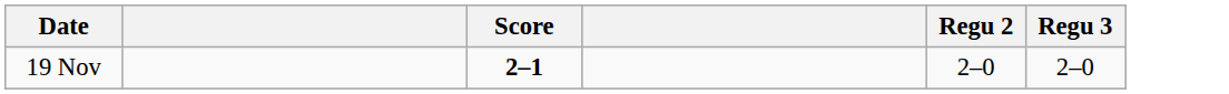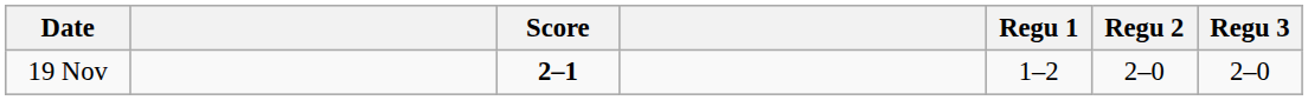+ column: Regu 1 | 1–2
